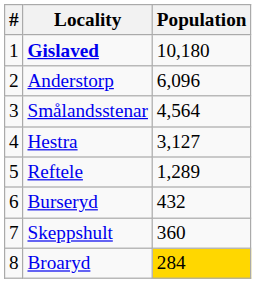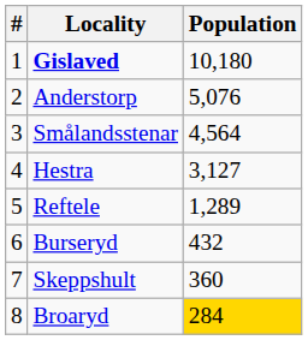Anderstorp | Population: 6,096 -> 5,076
